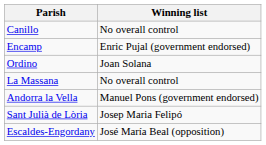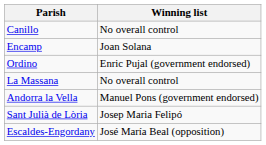Encamp | Winning list: Enric Pujal (government endorsed) -> Joan Solana
Ordino | Winning list: Joan Solana -> Enric Pujal (government endorsed)
